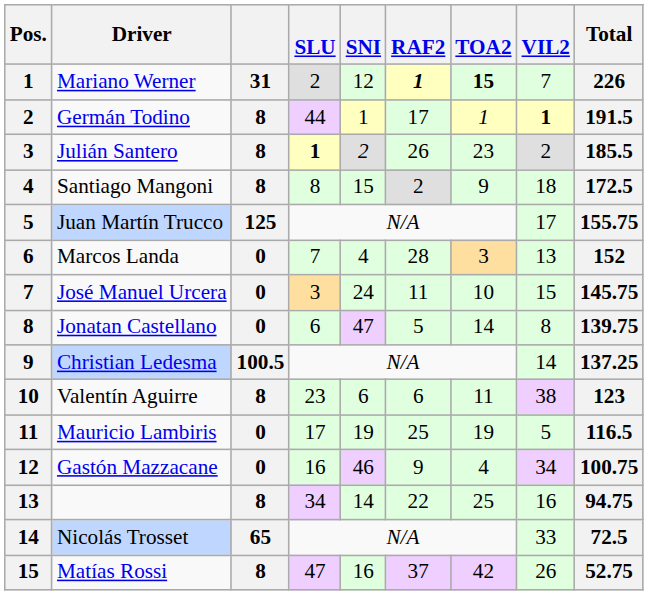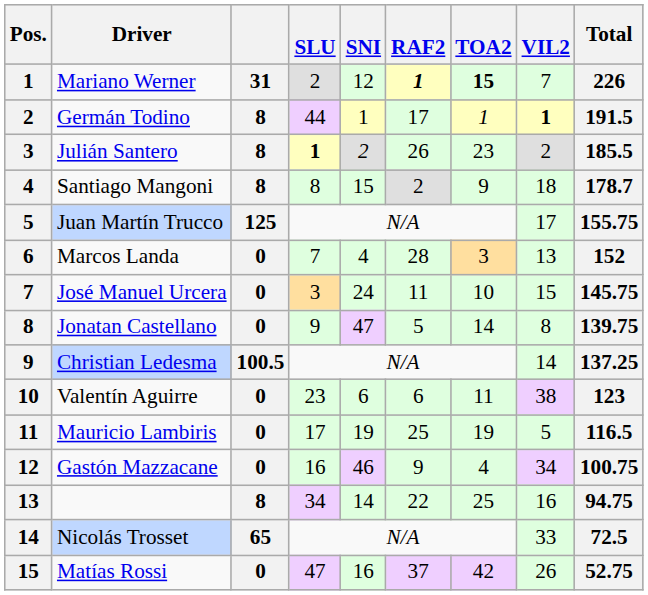Santiago Mangoni | Total: 172.5 -> 178.7
Jonatan Castellano | SLU: 6 -> 9
Valentín Aguirre | column 3: 8 -> 0
Matías Rossi | column 3: 8 -> 0
